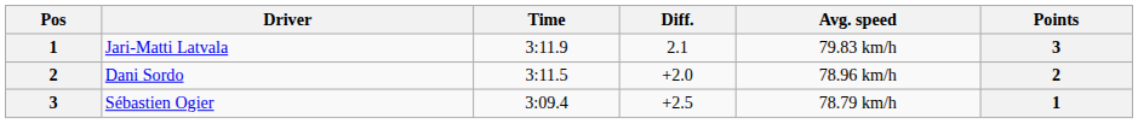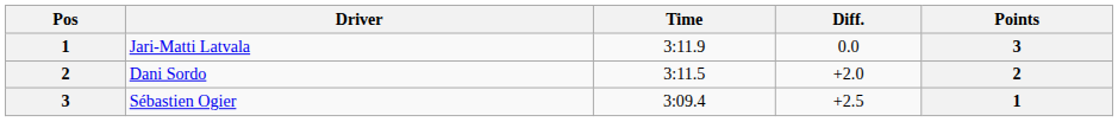- column: Avg. speed | 79.83 km/h | 78.96 km/h | 78.79 km/h
Jari-Matti Latvala | Diff.: 2.1 -> 0.0
